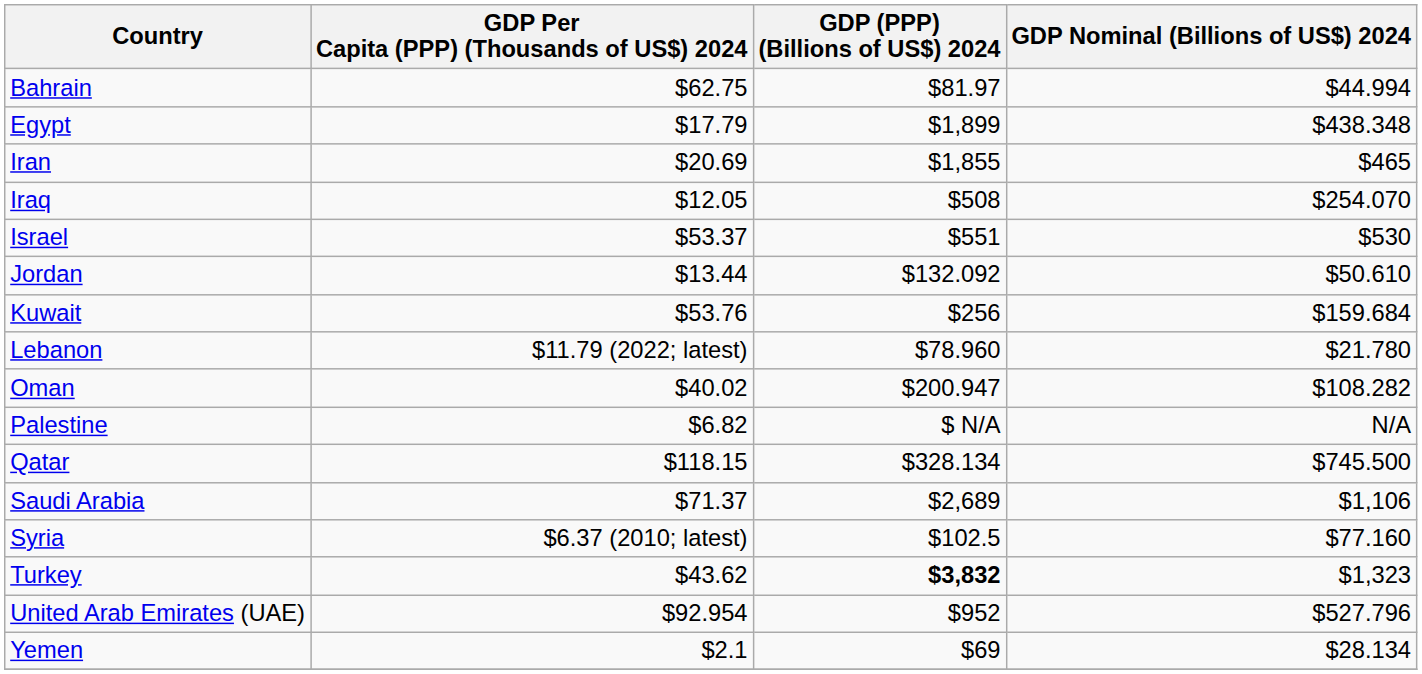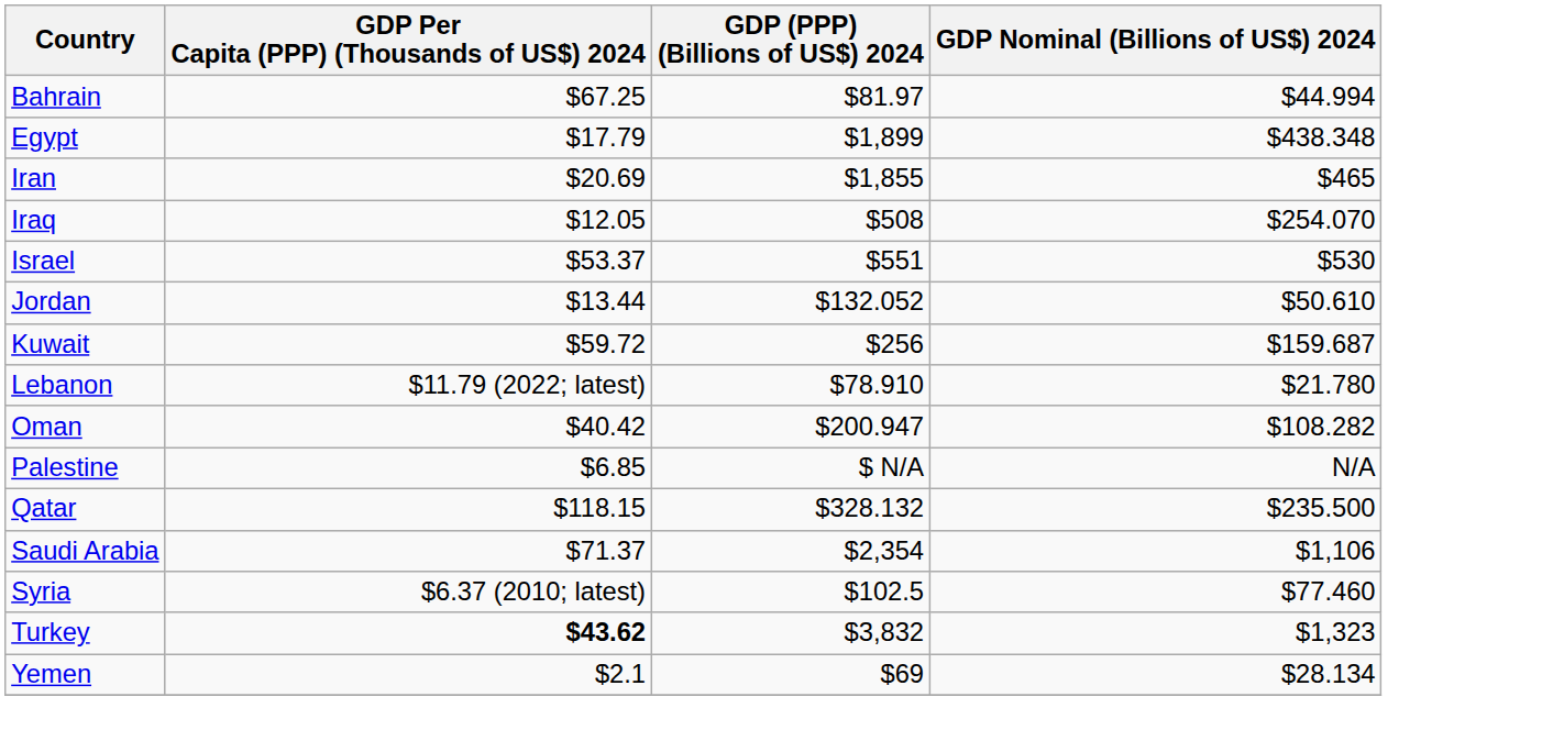Bahrain | GDP Per Capita (PPP) (Thousands of US$) 2024: $62.75 -> $67.25
Jordan | GDP (PPP) (Billions of US$) 2024: $132.092 -> $132.052
Kuwait | GDP Per Capita (PPP) (Thousands of US$) 2024: $53.76 -> $59.72
Kuwait | GDP Nominal (Billions of US$) 2024: $159.684 -> $159.687
Lebanon | GDP (PPP) (Billions of US$) 2024: $78.960 -> $78.910
Oman | GDP Per Capita (PPP) (Thousands of US$) 2024: $40.02 -> $40.42
Palestine | GDP Per Capita (PPP) (Thousands of US$) 2024: $6.82 -> $6.85
Qatar | GDP (PPP) (Billions of US$) 2024: $328.134 -> $328.132
Qatar | GDP Nominal (Billions of US$) 2024: $745.500 -> $235.500
Saudi Arabia | GDP (PPP) (Billions of US$) 2024: $2,689 -> $2,354
Syria | GDP Nominal (Billions of US$) 2024: $77.160 -> $77.460
Turkey | GDP Per Capita (PPP) (Thousands of US$) 2024: normal -> bold
Turkey | GDP (PPP) (Billions of US$) 2024: bold -> normal
- row: United Arab Emirates (UAE) | $92.954 | $952 | $527.796
